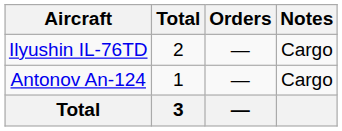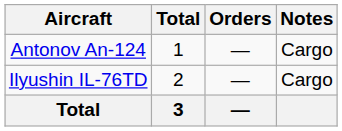rows swapped: Antonov An-124 <-> Ilyushin IL-76TD
